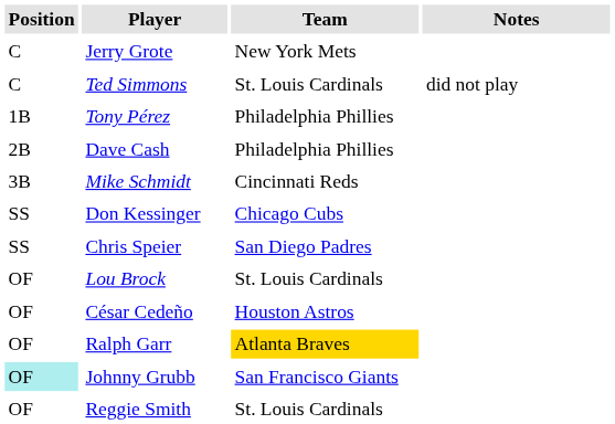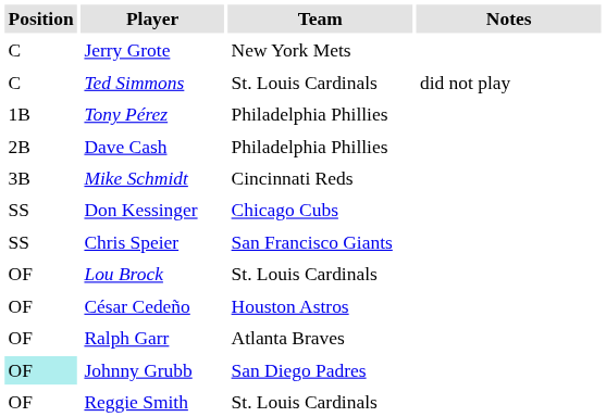Chris Speier | Team: San Diego Padres -> San Francisco Giants
Ralph Garr | Team: gold background -> no background
Johnny Grubb | Team: San Francisco Giants -> San Diego Padres
